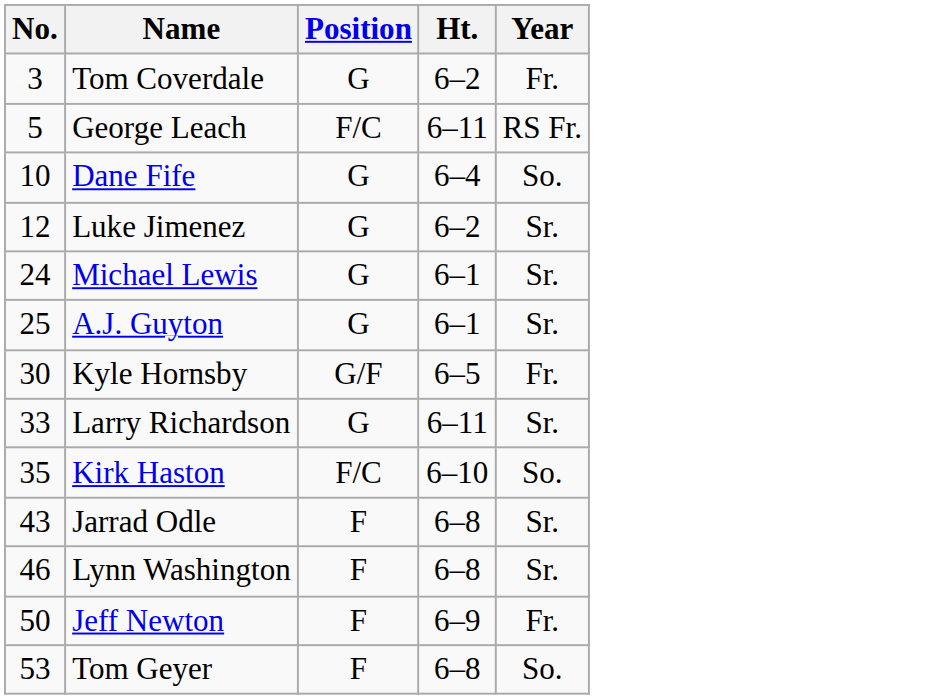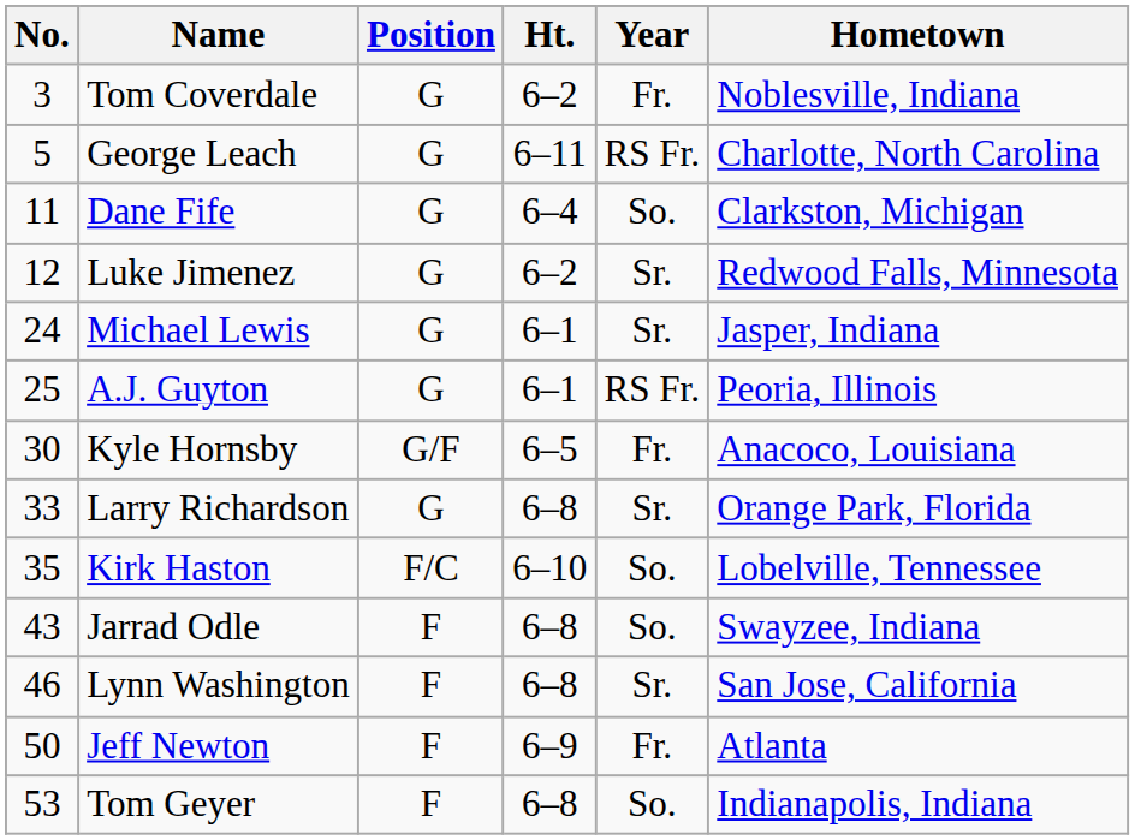+ column: Hometown | Noblesville, Indiana | Charlotte, North Carolina | Clarkston, Michigan | Redwood Falls, Minnesota | Jasper, Indiana | Peoria, Illinois | Anacoco, Louisiana | Orange Park, Florida | Lobelville, Tennessee | Swayzee, Indiana | San Jose, California | Atlanta | Indianapolis, Indiana
George Leach | Position: F/C -> G
Dane Fife | No.: 10 -> 11
A.J. Guyton | Year: Sr. -> RS Fr.
Larry Richardson | Ht.: 6–11 -> 6–8
Jarrad Odle | Year: Sr. -> So.
